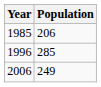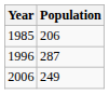1996 | Population: 285 -> 287
